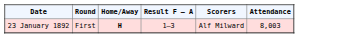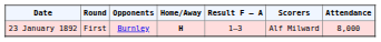+ column: Opponents | Burnley
23 January 1892 | Attendance: 8,003 -> 8,000
